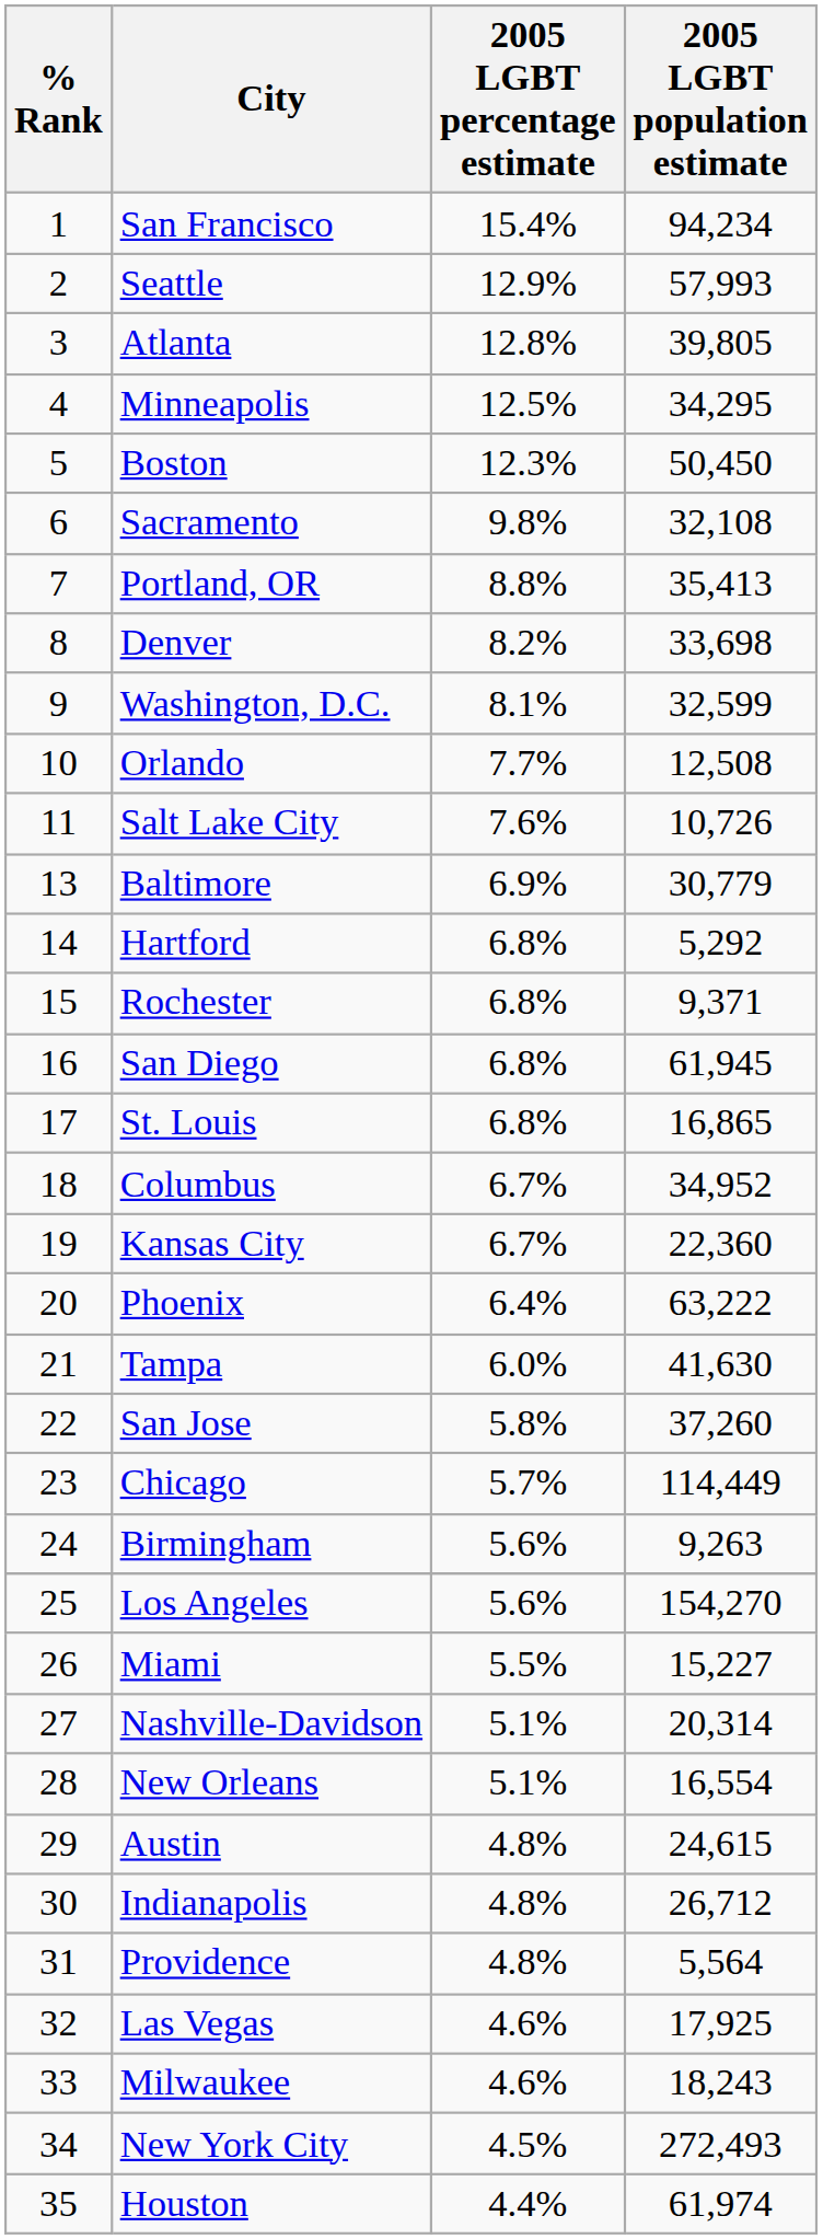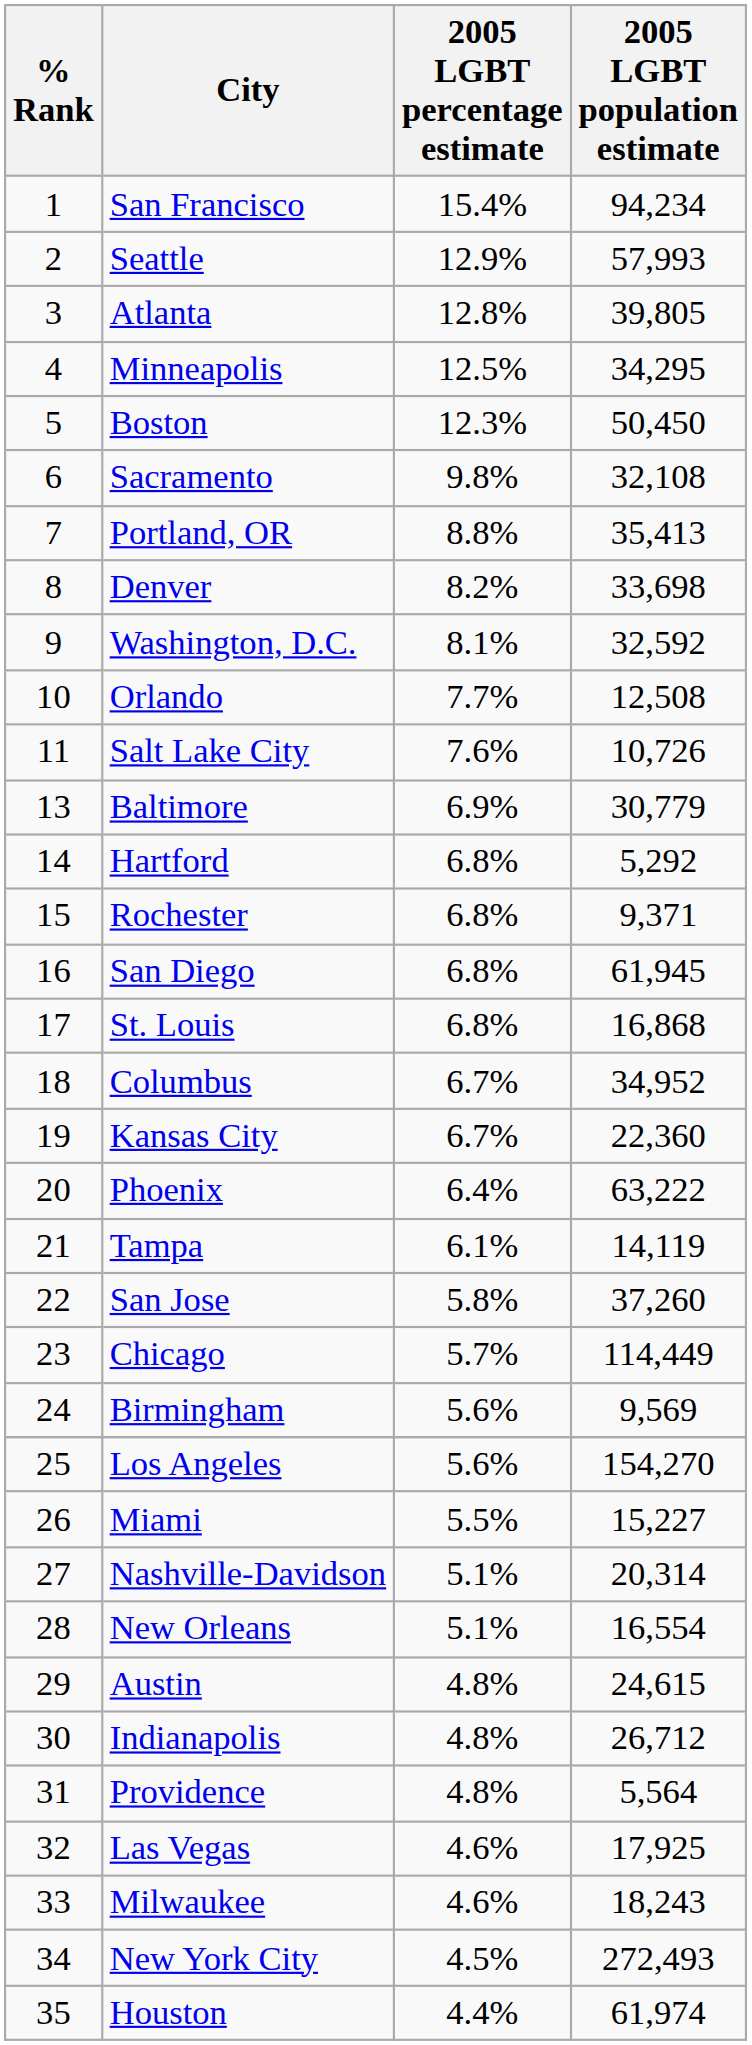Washington, D.C. | 2005 LGBT population estimate: 32,599 -> 32,592
St. Louis | 2005 LGBT population estimate: 16,865 -> 16,868
Tampa | 2005 LGBT percentage estimate: 6.0% -> 6.1%
Tampa | 2005 LGBT population estimate: 41,630 -> 14,119
Birmingham | 2005 LGBT population estimate: 9,263 -> 9,569
